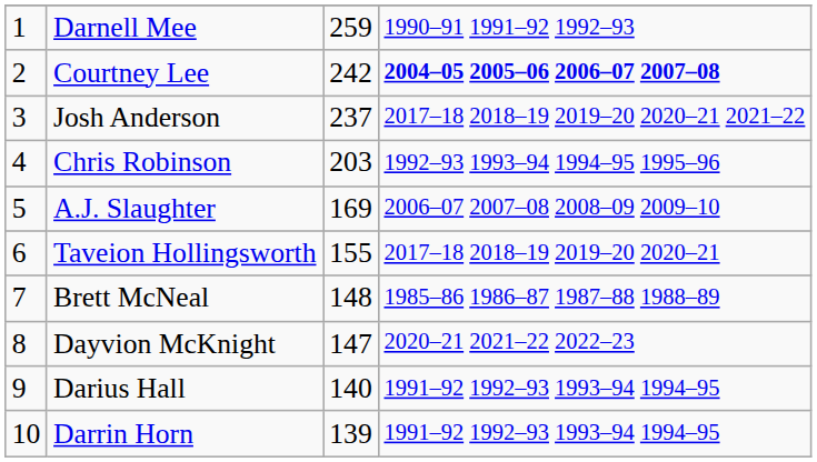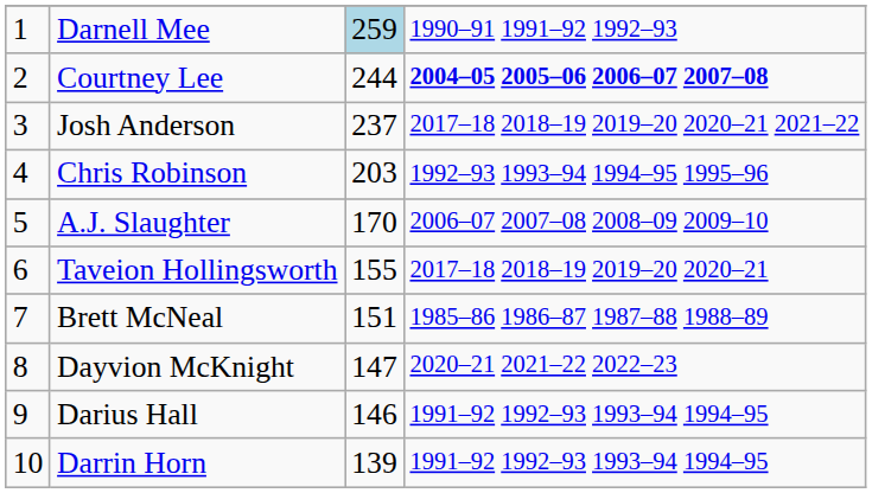Darnell Mee | column 3: no background -> lightblue background
Courtney Lee | column 3: 242 -> 244
A.J. Slaughter | column 3: 169 -> 170
Brett McNeal | column 3: 148 -> 151
Darius Hall | column 3: 140 -> 146
